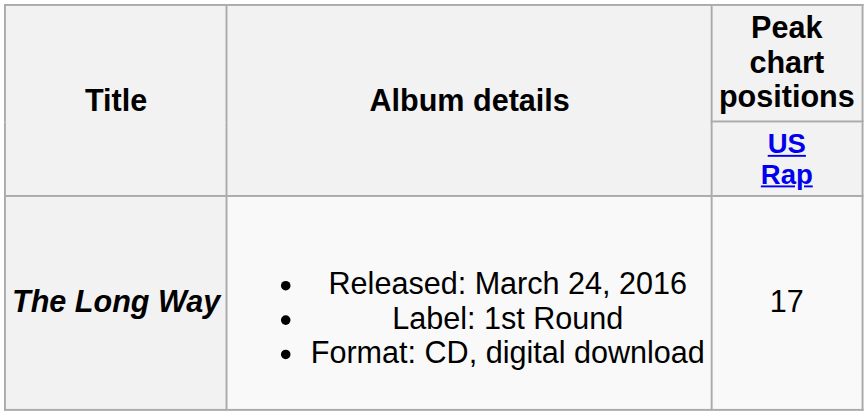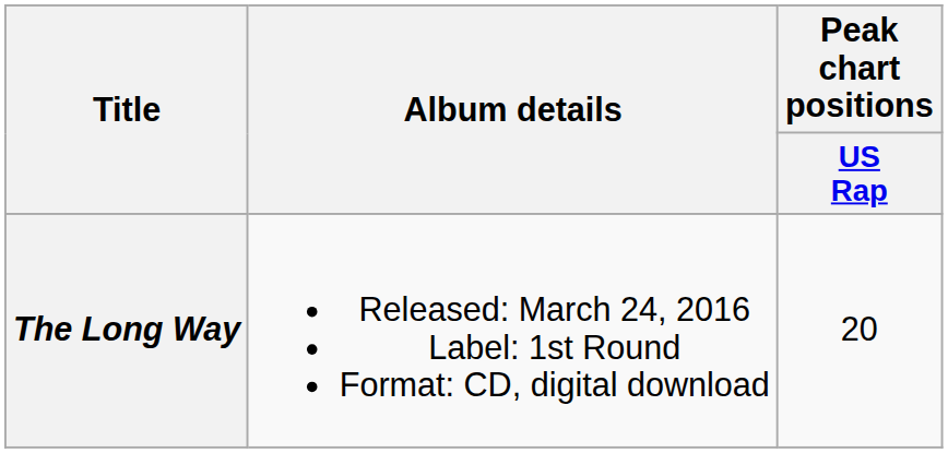The Long Way | Peak chart positions / US Rap: 17 -> 20
